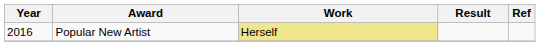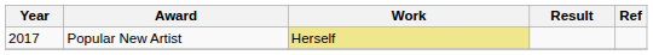Popular New Artist | Year: 2016 -> 2017
